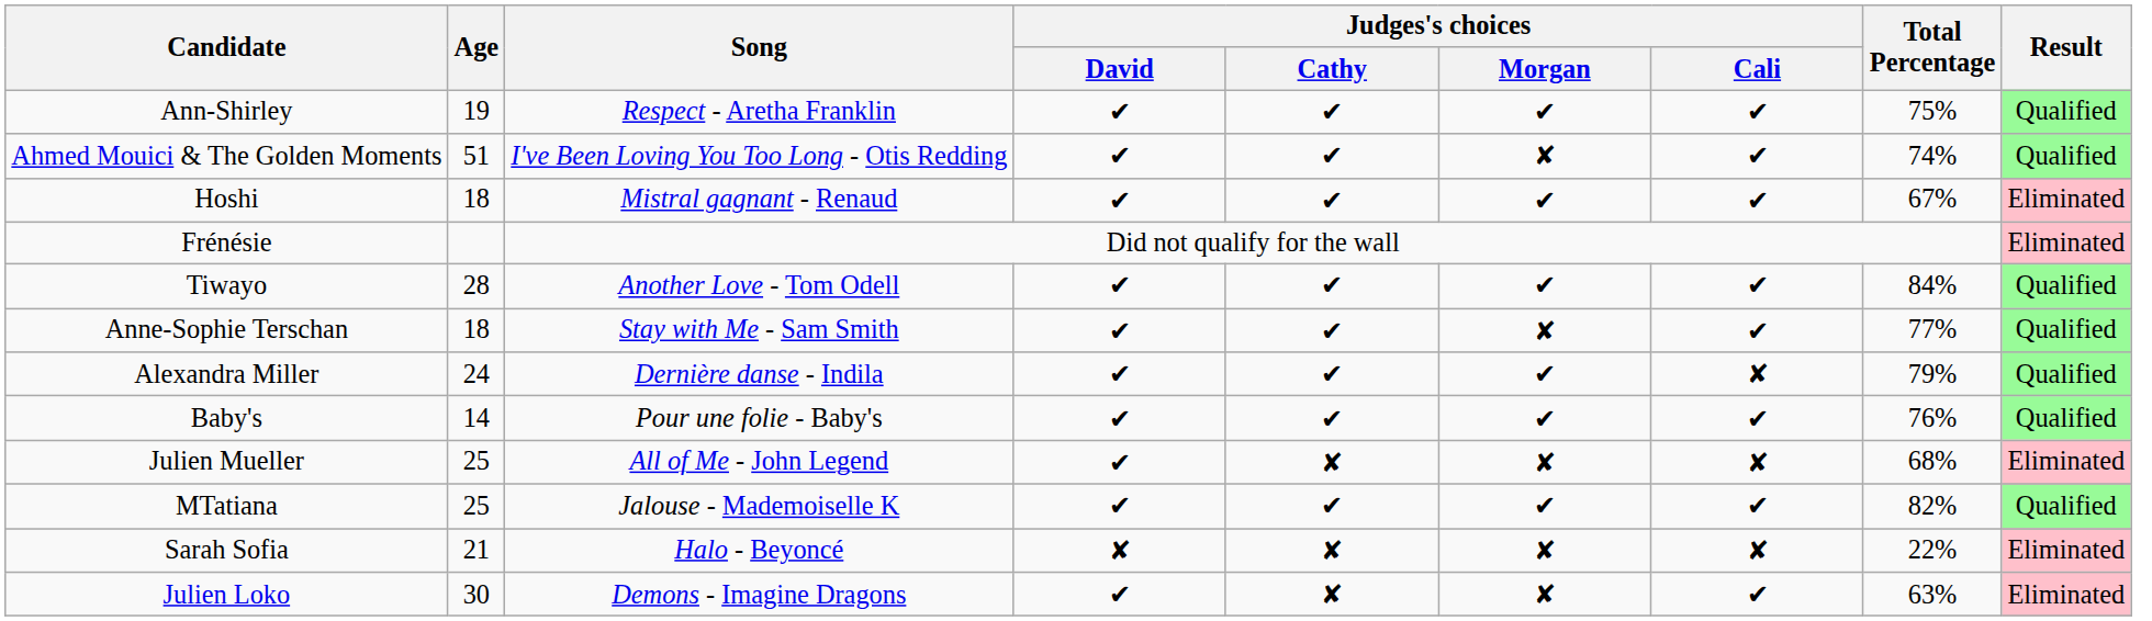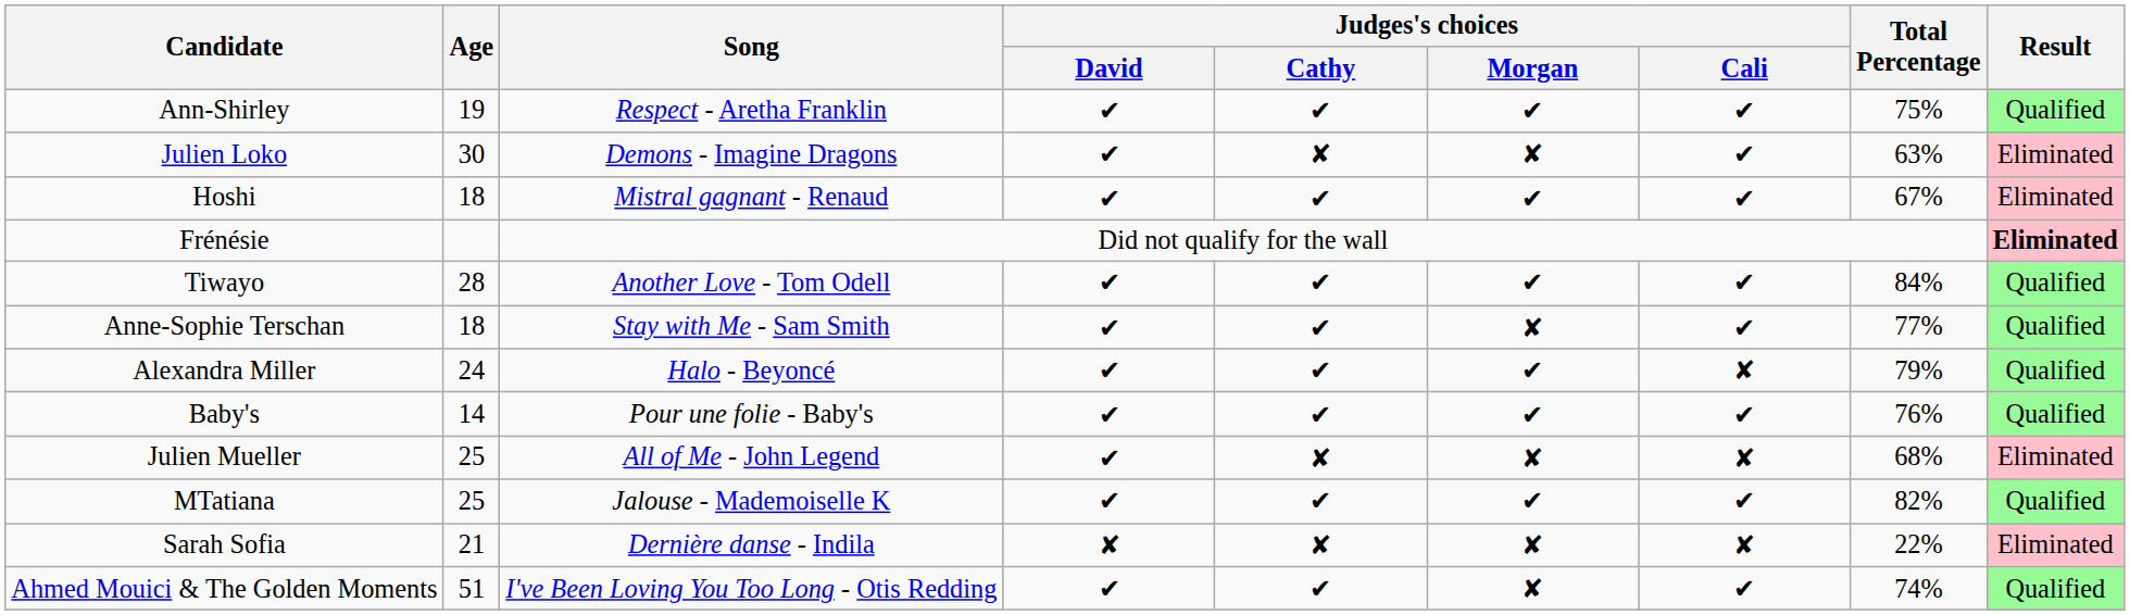rows swapped: Julien Loko <-> Ahmed Mouici & The Golden Moments
Frénésie | Result: normal -> bold
Alexandra Miller | Song: Dernière danse - Indila -> Halo - Beyoncé
Sarah Sofia | Song: Halo - Beyoncé -> Dernière danse - Indila
